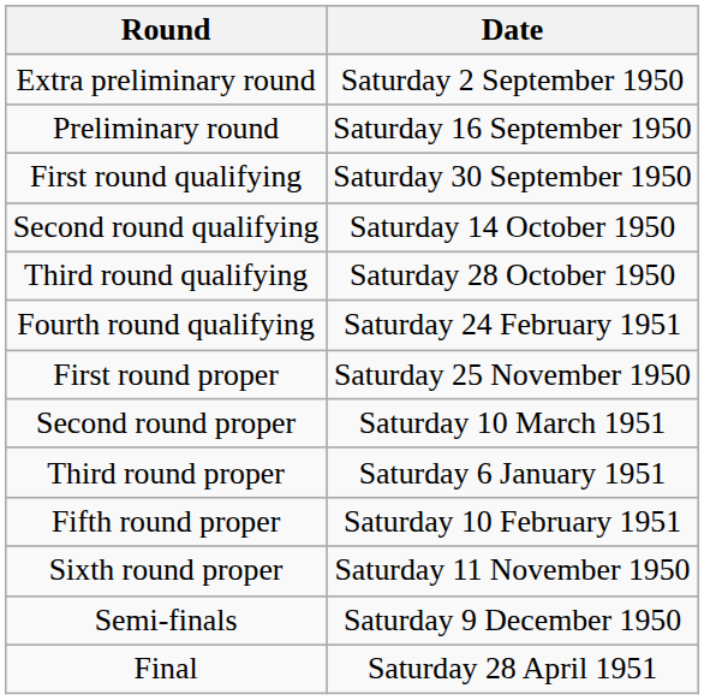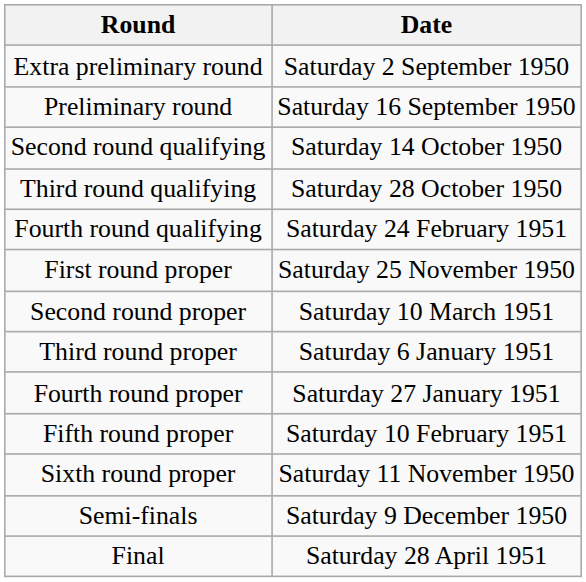- row: First round qualifying | Saturday 30 September 1950
+ row: Fourth round proper | Saturday 27 January 1951
